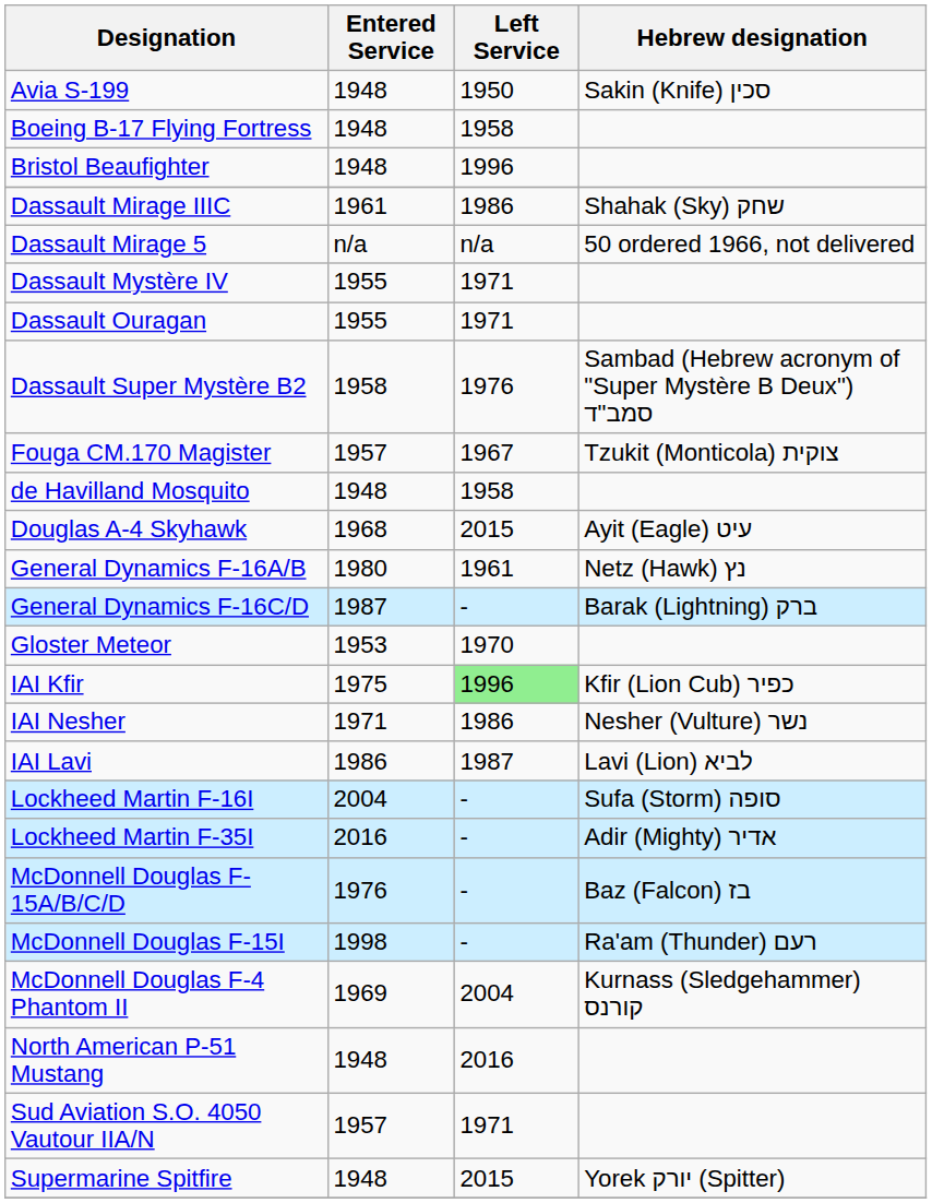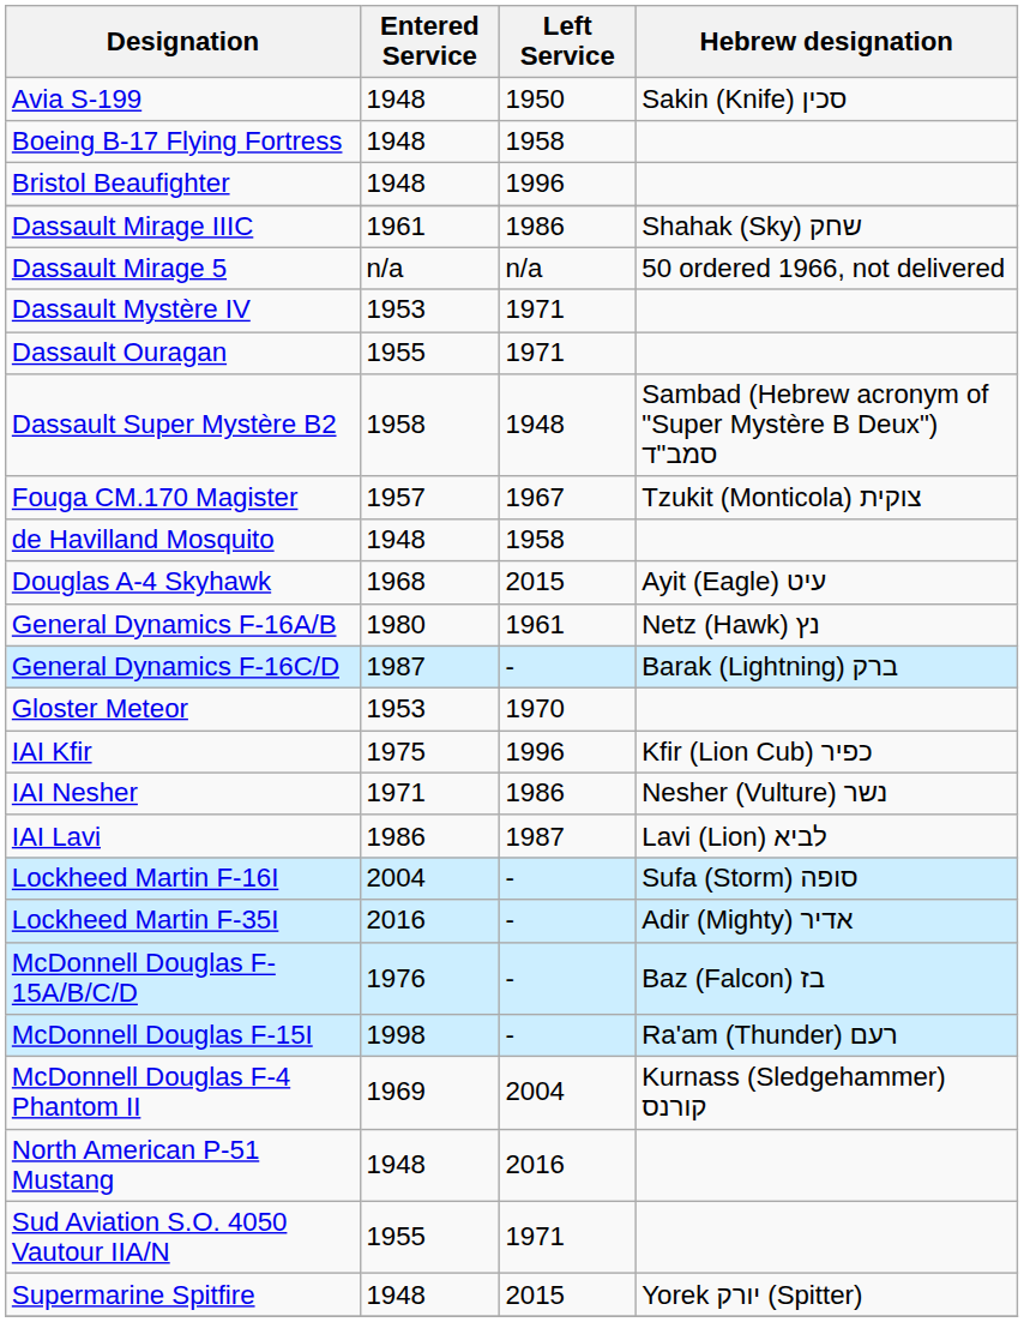Dassault Mystère IV | Entered Service: 1955 -> 1953
Dassault Super Mystère B2 | Left Service: 1976 -> 1948
IAI Kfir | Left Service: lightgreen background -> no background
Sud Aviation S.O. 4050 Vautour IIA/N | Entered Service: 1957 -> 1955
